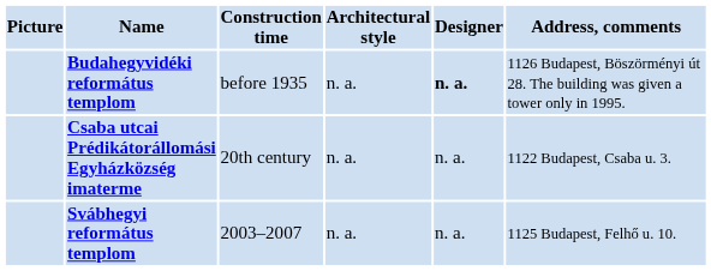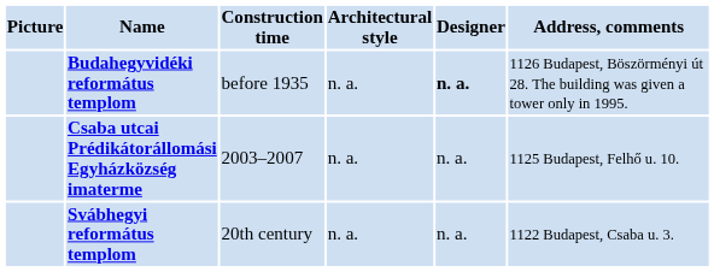Csaba utcai Prédikátorállomási Egyházközség imaterme | Construction time: 20th century -> 2003–2007
Csaba utcai Prédikátorállomási Egyházközség imaterme | Address, comments: 1122 Budapest, Csaba u. 3. -> 1125 Budapest, Felhő u. 10.
Svábhegyi református templom | Construction time: 2003–2007 -> 20th century
Svábhegyi református templom | Address, comments: 1125 Budapest, Felhő u. 10. -> 1122 Budapest, Csaba u. 3.
